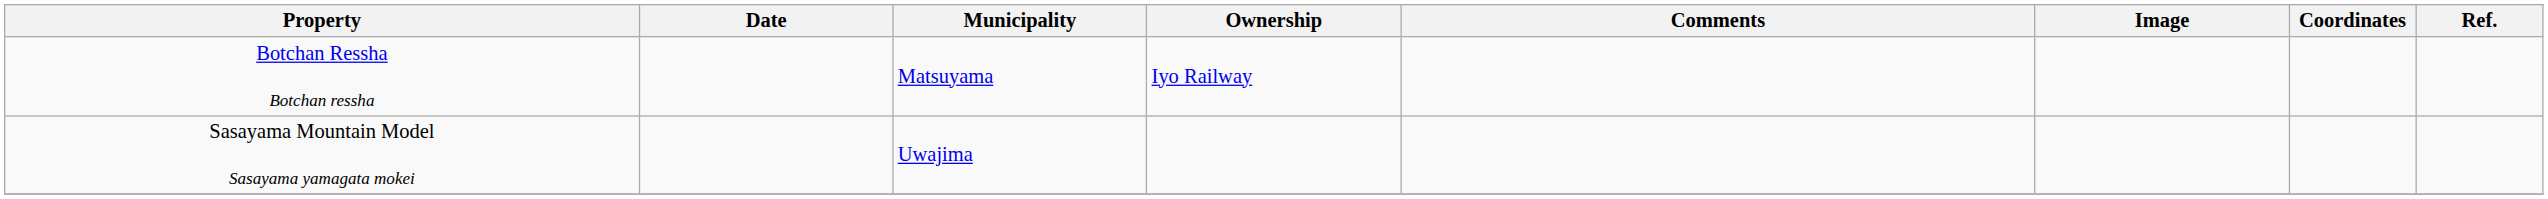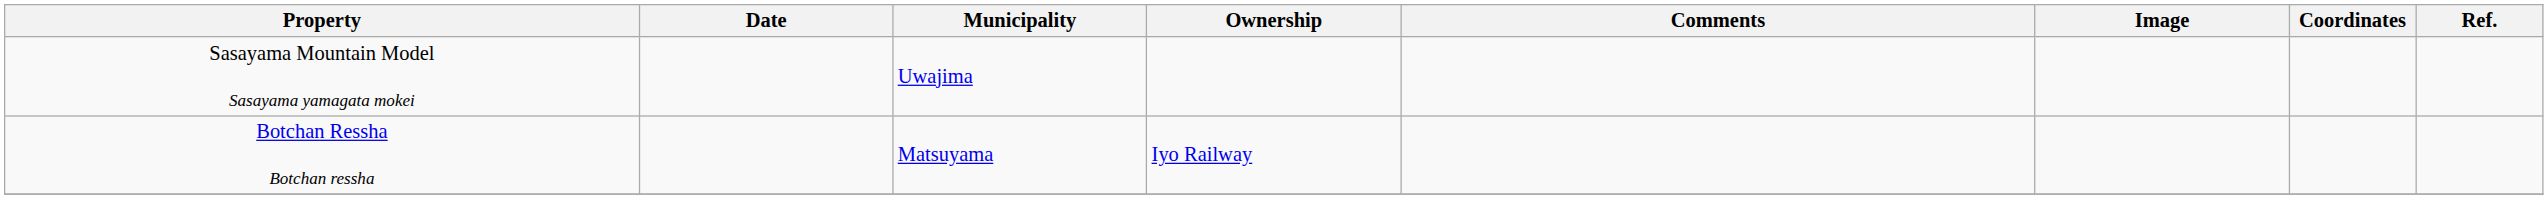rows swapped: Botchan Ressha Botchan ressha <-> Sasayama Mountain Model Sasayama yamagata mokei
